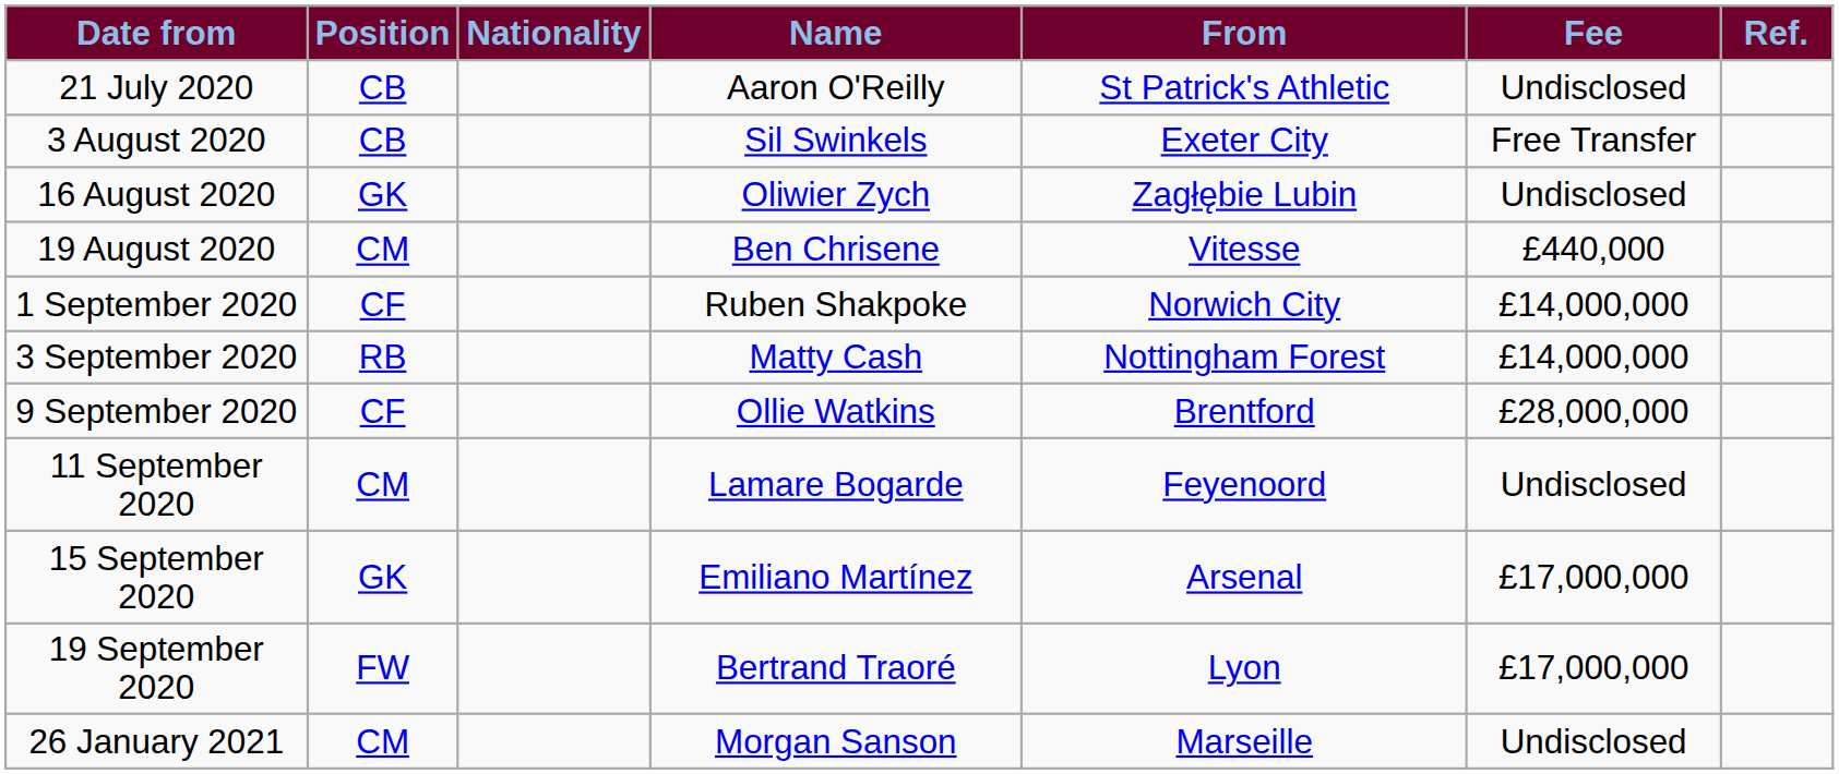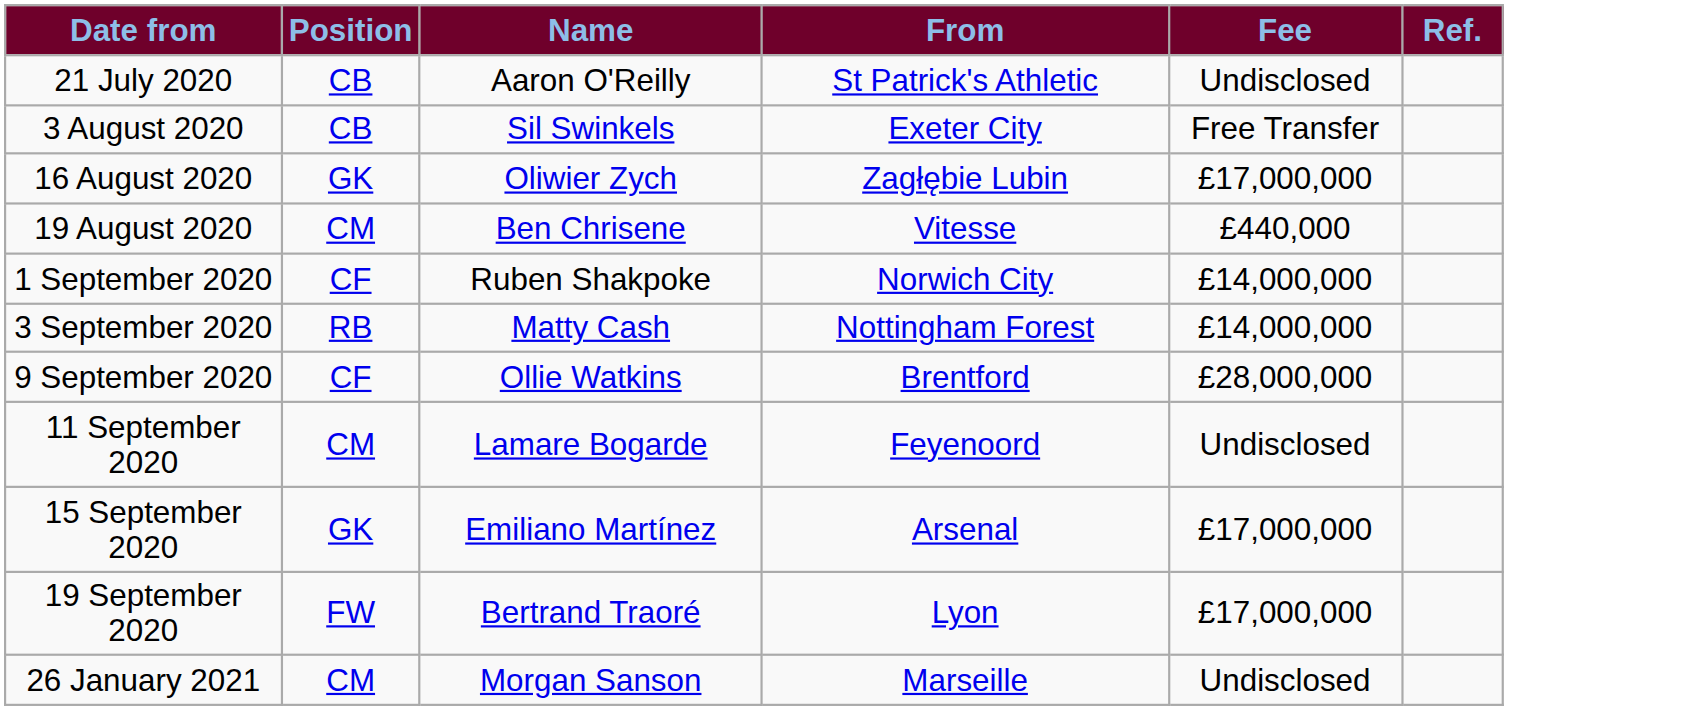- column: Nationality
16 August 2020 | Fee: Undisclosed -> £17,000,000
